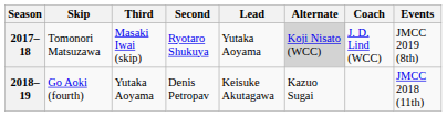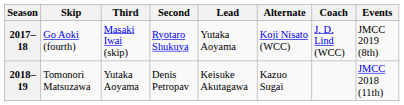2017–18 | Skip: Tomonori Matsuzawa -> Go Aoki (fourth)
2017–18 | Alternate: lightgrey background -> no background
2018–19 | Skip: Go Aoki (fourth) -> Tomonori Matsuzawa
